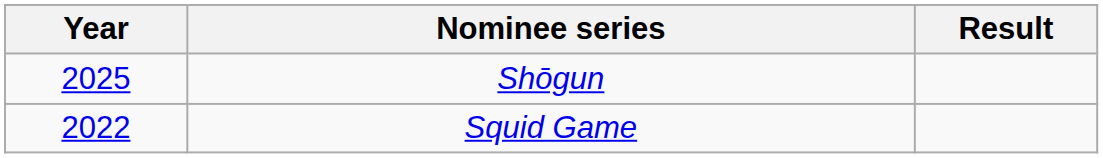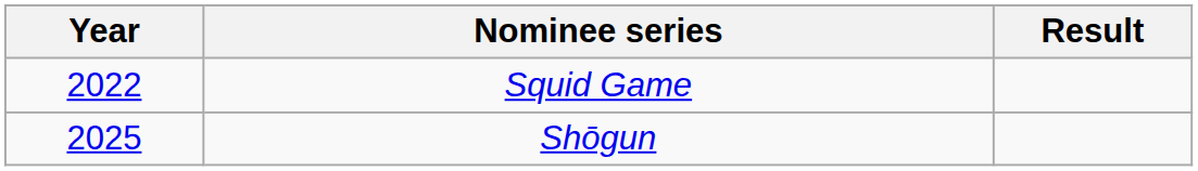rows swapped: Squid Game <-> Shōgun
